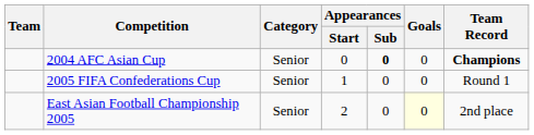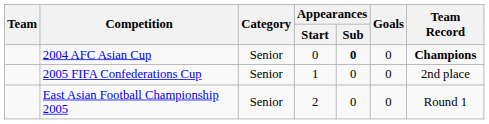2005 FIFA Confederations Cup | Team Record: Round 1 -> 2nd place
East Asian Football Championship 2005 | Goals: lightyellow background -> no background
East Asian Football Championship 2005 | Team Record: 2nd place -> Round 1
